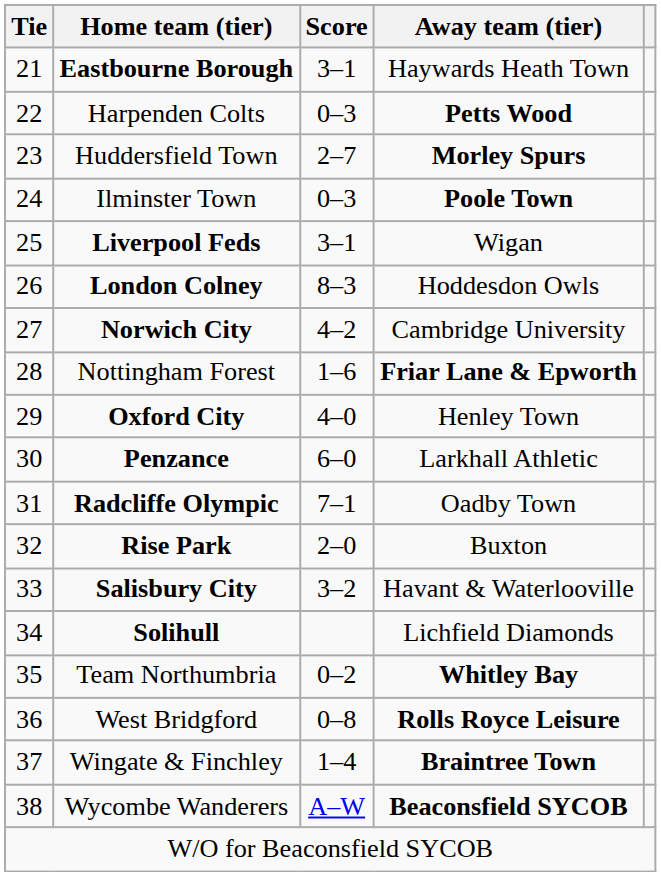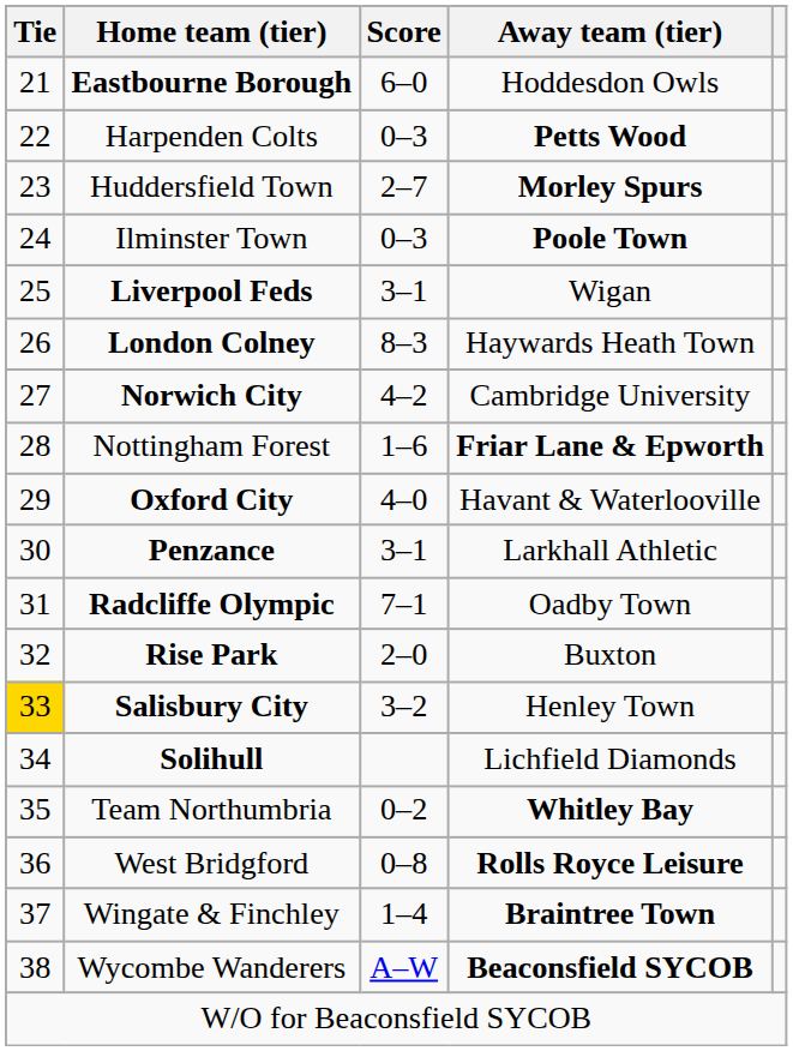Eastbourne Borough | Score: 3–1 -> 6–0
Eastbourne Borough | Away team (tier): Haywards Heath Town -> Hoddesdon Owls
London Colney | Away team (tier): Hoddesdon Owls -> Haywards Heath Town
Oxford City | Away team (tier): Henley Town -> Havant & Waterlooville
Penzance | Score: 6–0 -> 3–1
Salisbury City | Tie: no background -> gold background
Salisbury City | Away team (tier): Havant & Waterlooville -> Henley Town
